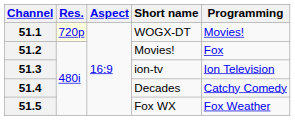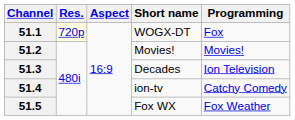51.1 | Programming: Movies! -> Fox
51.2 | Programming: Fox -> Movies!
51.3 | Short name: ion-tv -> Decades
51.4 | Short name: Decades -> ion-tv
